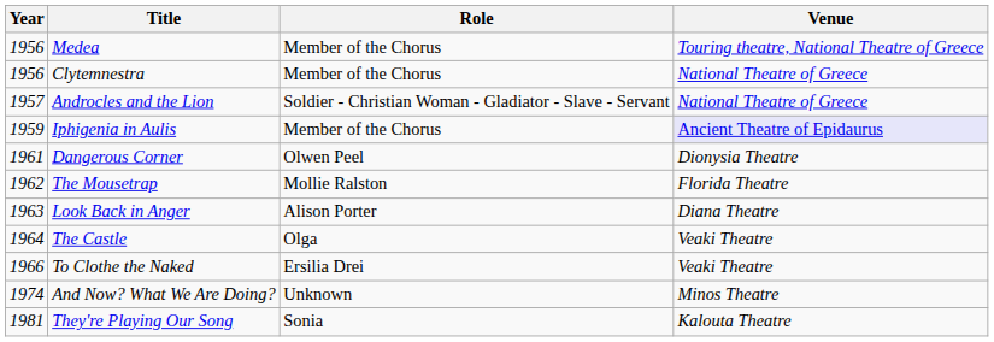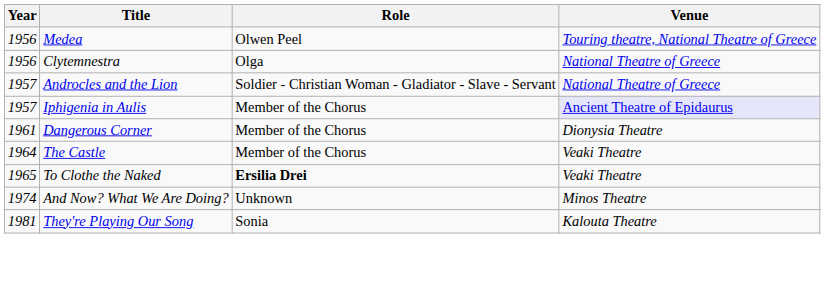Medea | Role: Member of the Chorus -> Olwen Peel
Clytemnestra | Role: Member of the Chorus -> Olga
Iphigenia in Aulis | Year: 1959 -> 1957
Dangerous Corner | Role: Olwen Peel -> Member of the Chorus
- row: 1962 | The Mousetrap | Mollie Ralston | Florida Theatre
- row: 1963 | Look Back in Anger | Alison Porter | Diana Theatre
The Castle | Role: Olga -> Member of the Chorus
To Clothe the Naked | Year: 1966 -> 1965
To Clothe the Naked | Role: normal -> bold
